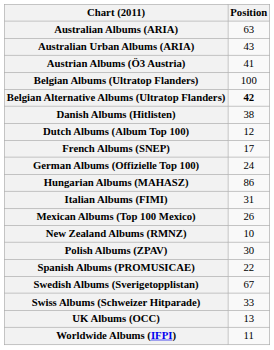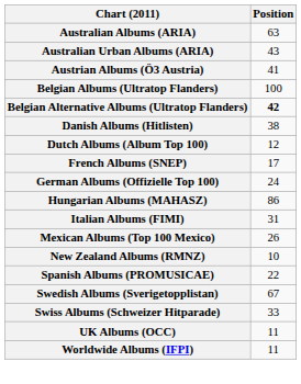- row: Polish Albums (ZPAV) | 30
UK Albums (OCC) | Position: 13 -> 11
